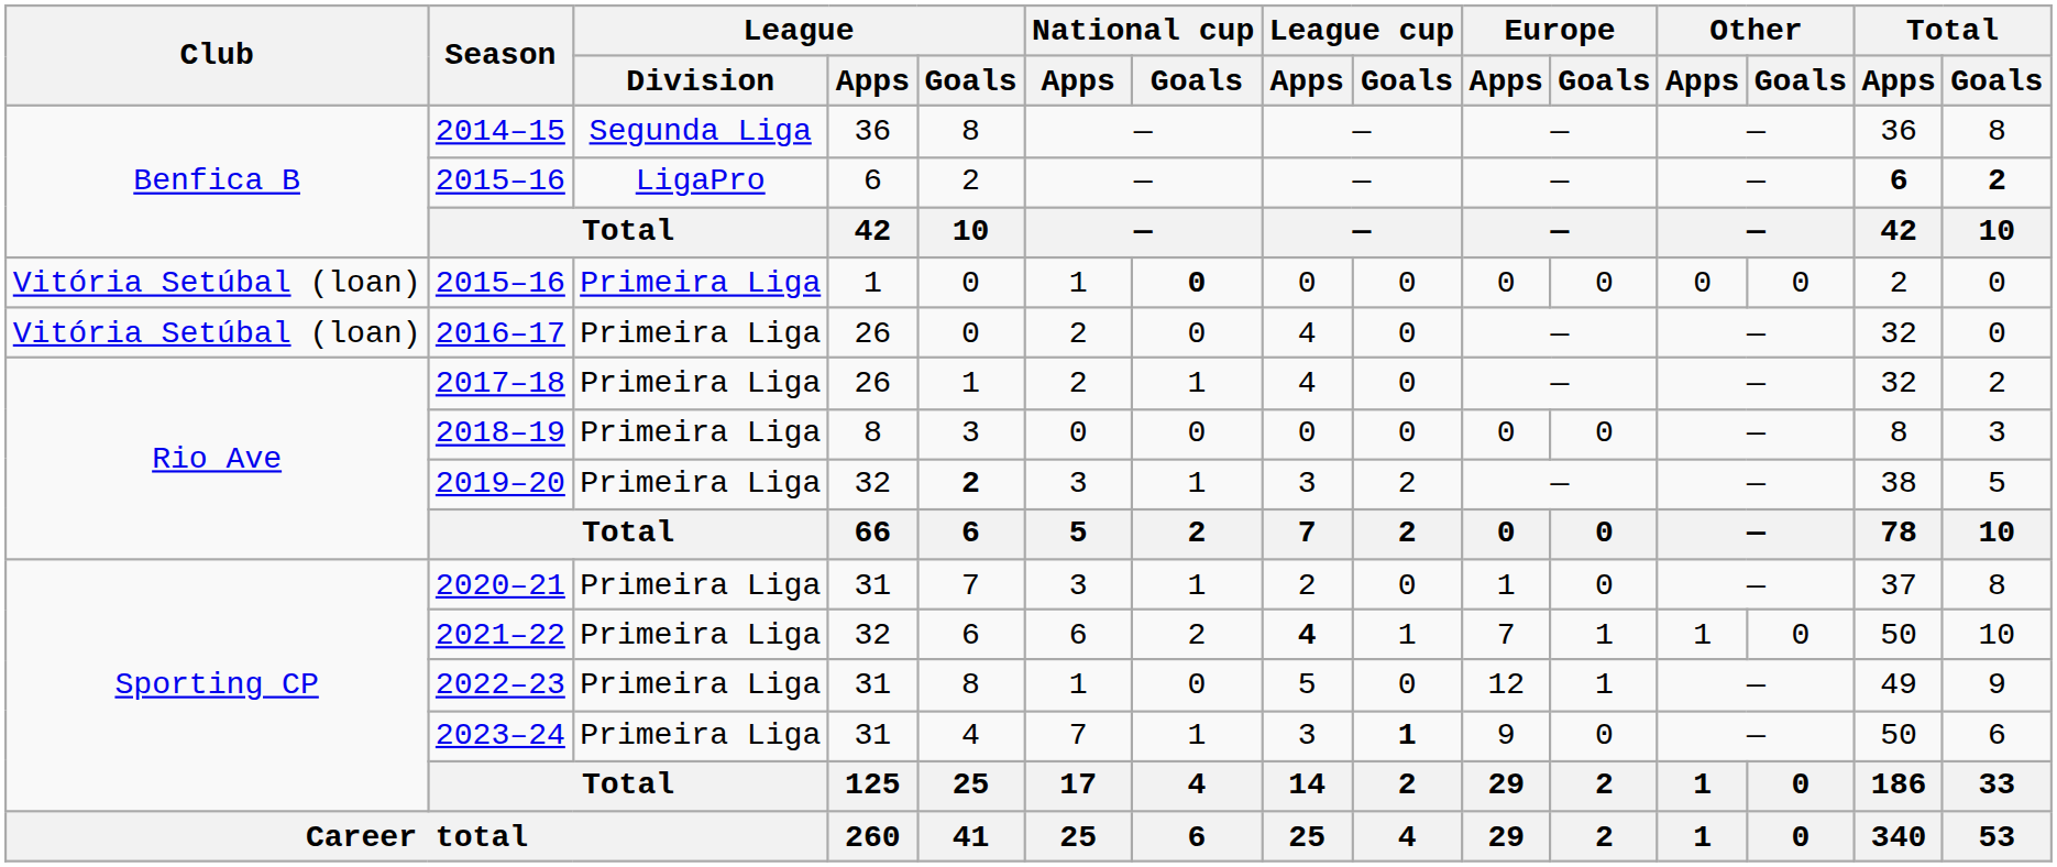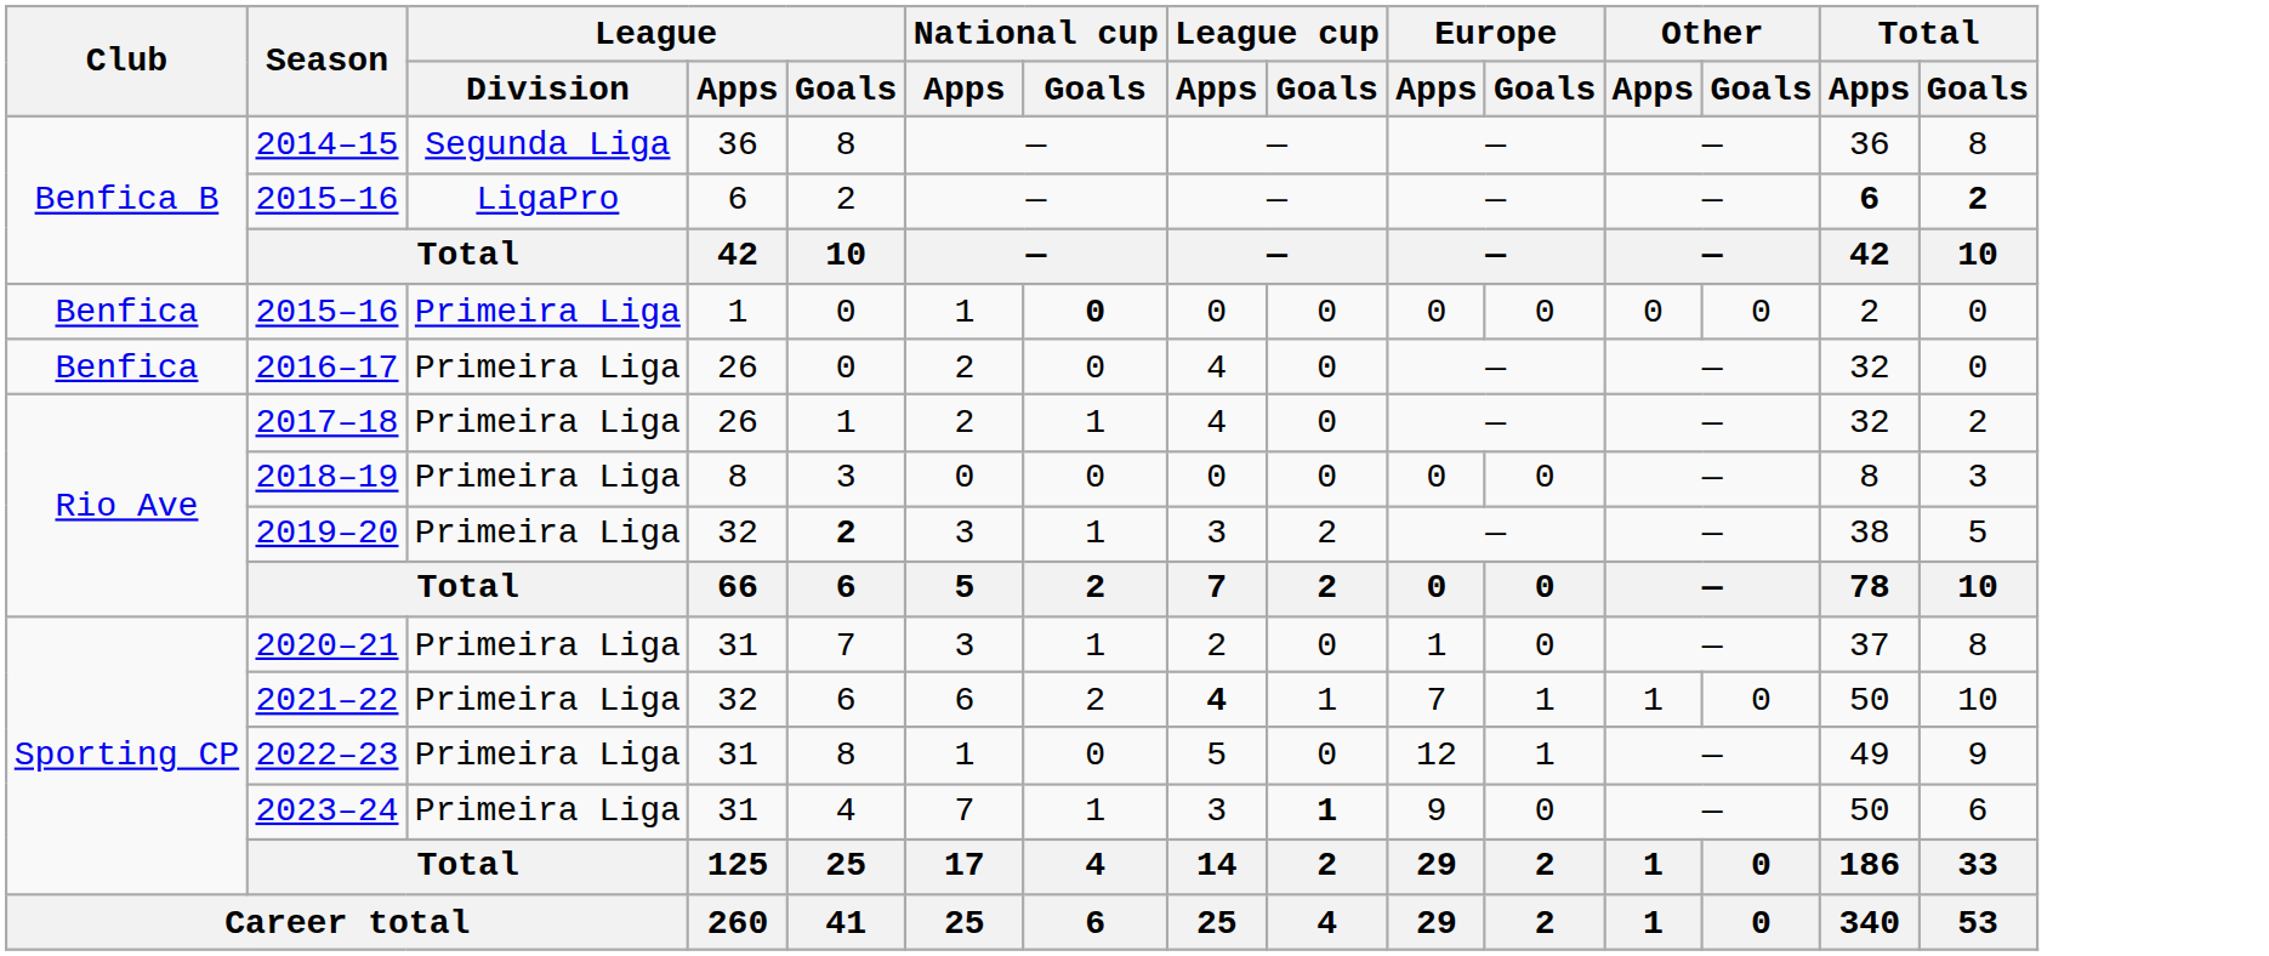2015–16 / 1 | Club: Vitória Setúbal (loan) -> Benfica
2016–17 | Club: Vitória Setúbal (loan) -> Benfica
